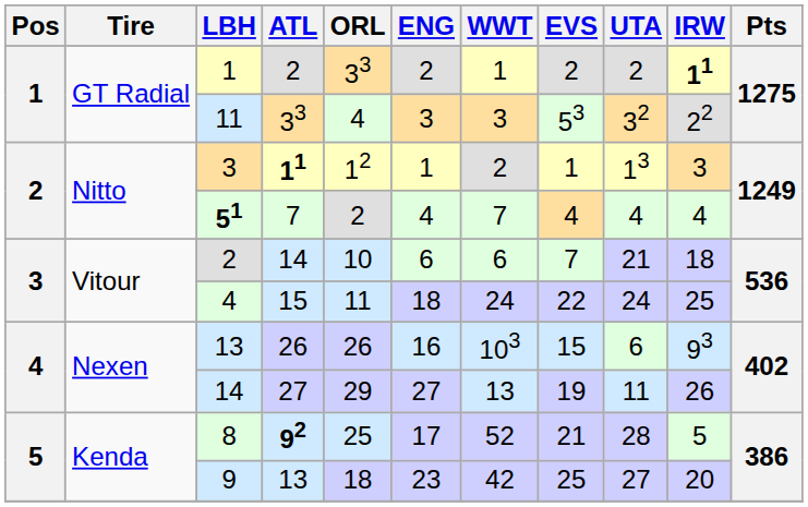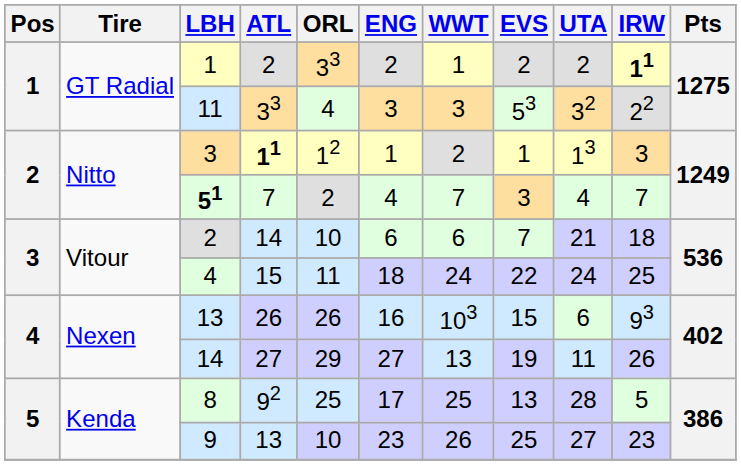51 | EVS: 4 -> 3
51 | IRW: 4 -> 7
8 | ATL: bold -> normal
8 | WWT: 52 -> 25
8 | EVS: 21 -> 13
9 | ORL: 18 -> 10
9 | WWT: 42 -> 26
9 | IRW: 20 -> 23
